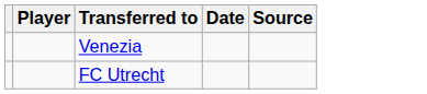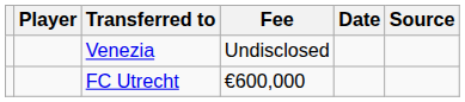+ column: Fee | Undisclosed | €600,000
